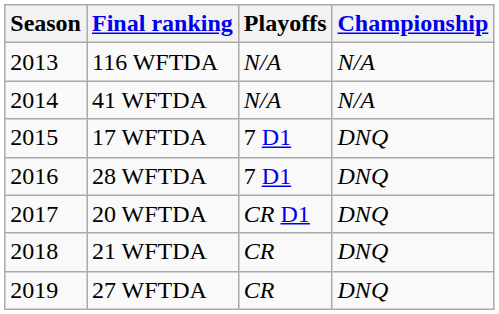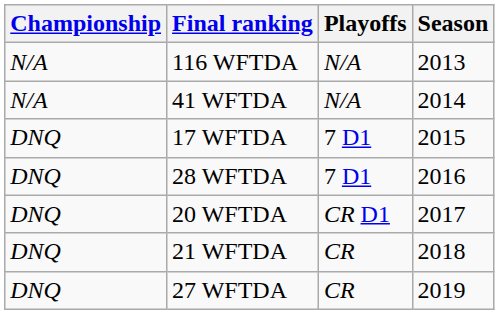columns swapped: Season <-> Championship
